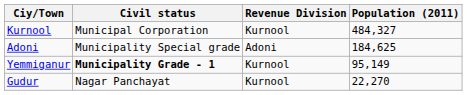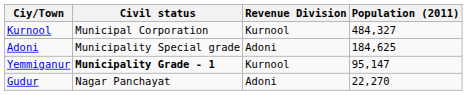Yemmiganur | Population (2011): 95,149 -> 95,147
Gudur | Revenue Division: Kurnool -> Adoni
